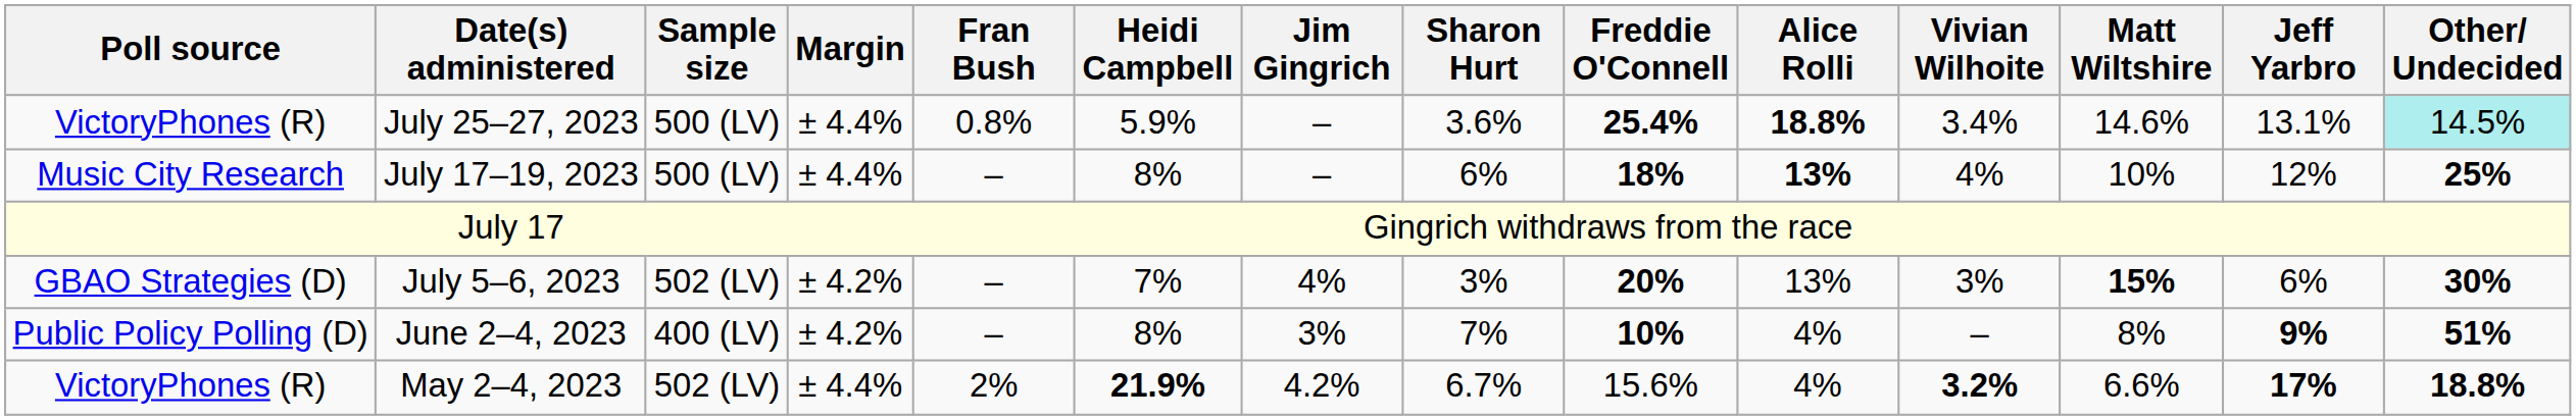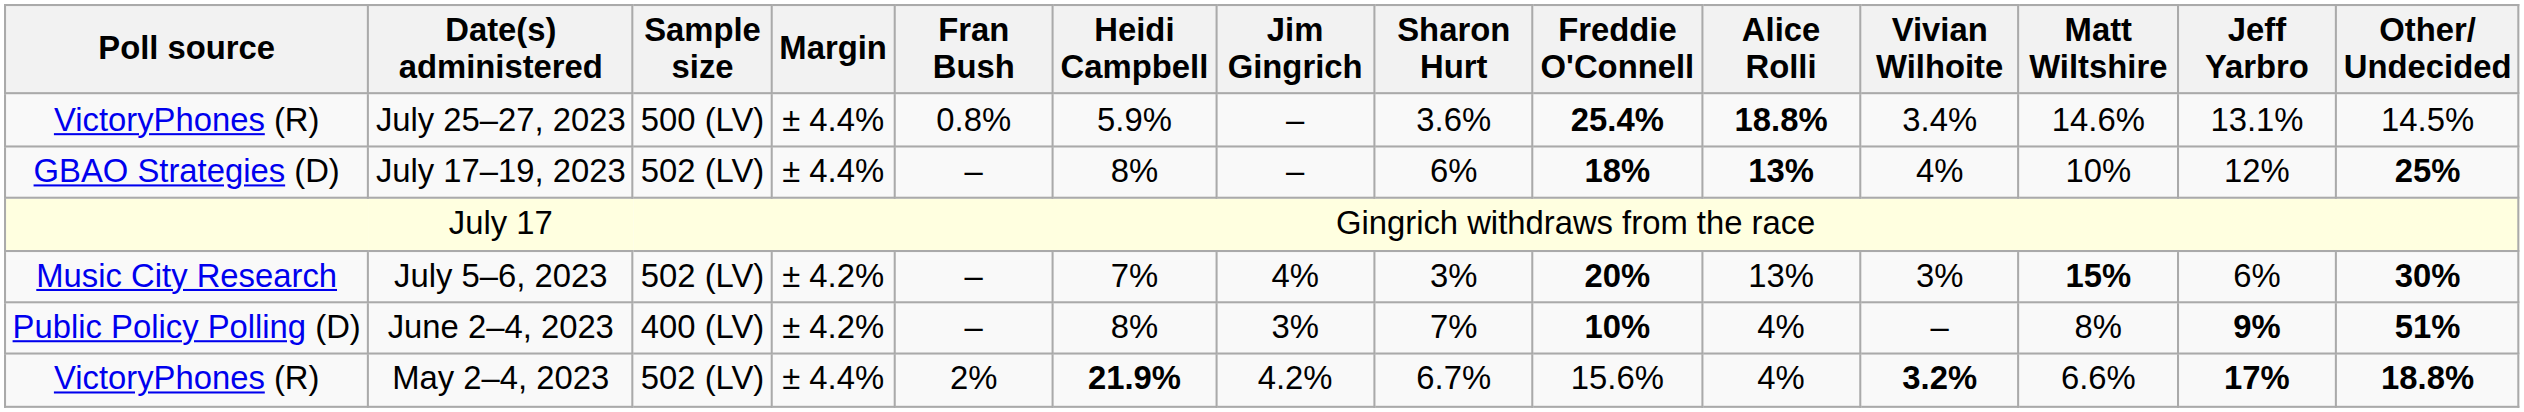July 25–27, 2023 | Other/ Undecided: paleturquoise background -> no background
July 17–19, 2023 | Poll source: Music City Research -> GBAO Strategies (D)
July 17–19, 2023 | Sample size: 500 (LV) -> 502 (LV)
July 5–6, 2023 | Poll source: GBAO Strategies (D) -> Music City Research
